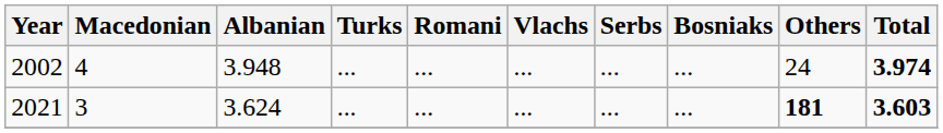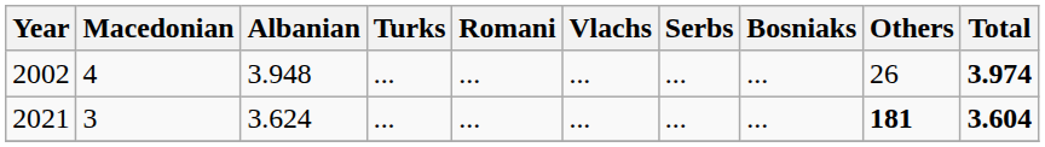2002 | Others: 24 -> 26
2021 | Total: 3.603 -> 3.604
